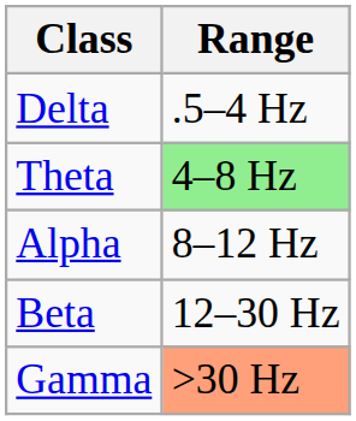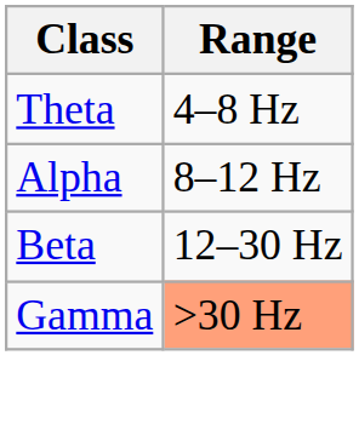- row: Delta | .5–4 Hz
Theta | Range: lightgreen background -> no background
